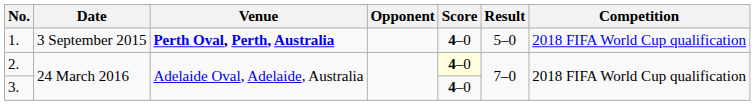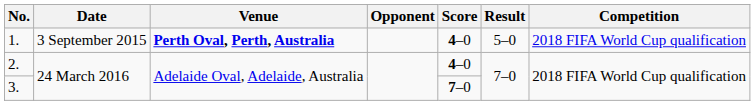2. | Score: lightyellow background -> no background
3. | Score: 4–0 -> 7–0
